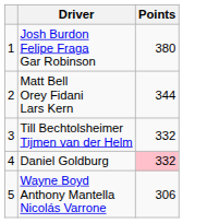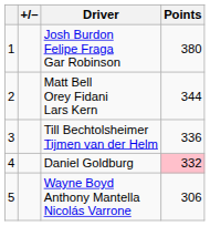+ column: +/–
Till Bechtolsheimer Tijmen van der Helm | Points: 332 -> 336
